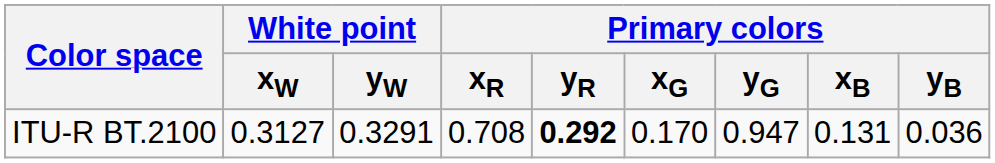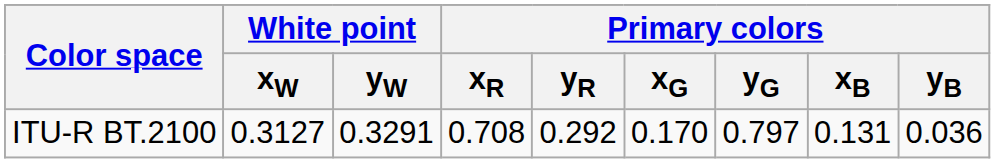ITU-R BT.2100 | Primary colors / yR: bold -> normal
ITU-R BT.2100 | Primary colors / yG: 0.947 -> 0.797
